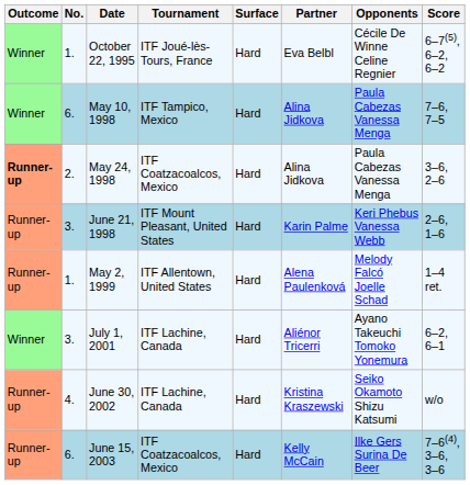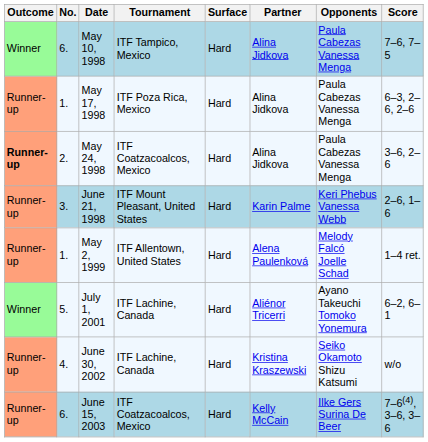- row: Winner | 1. | October 22, 1995 | ITF Joué-lès-Tours, France | Hard | Eva Belbl | Cécile De Winne Celine Regnier | 6–7(5), 6–2, 6–2
+ row: Runner-up | 1. | May 17, 1998 | ITF Poza Rica, Mexico | Hard | Alina Jidkova | Paula Cabezas Vanessa Menga | 6–3, 2–6, 2–6
July 1, 2001 | No.: 3. -> 5.
